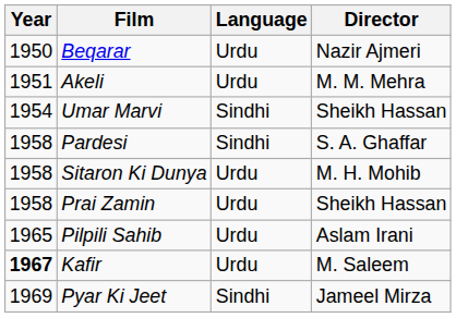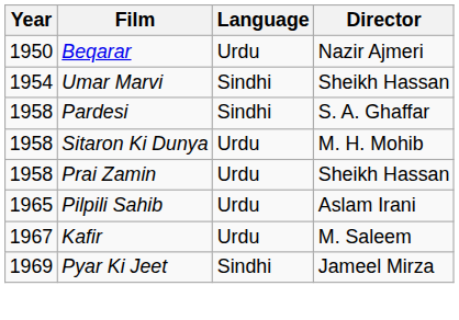- row: 1951 | Akeli | Urdu | M. M. Mehra
Kafir | Year: bold -> normal
